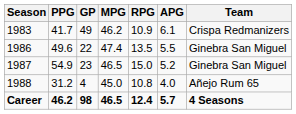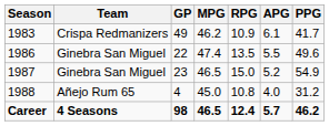columns swapped: Team <-> PPG
